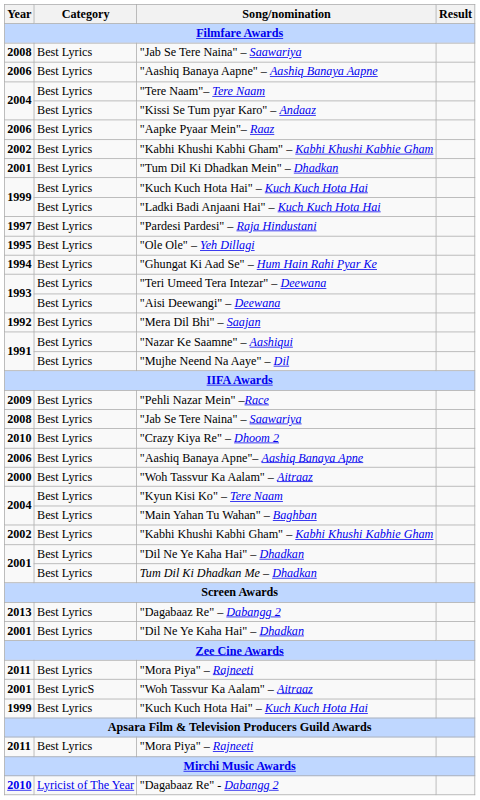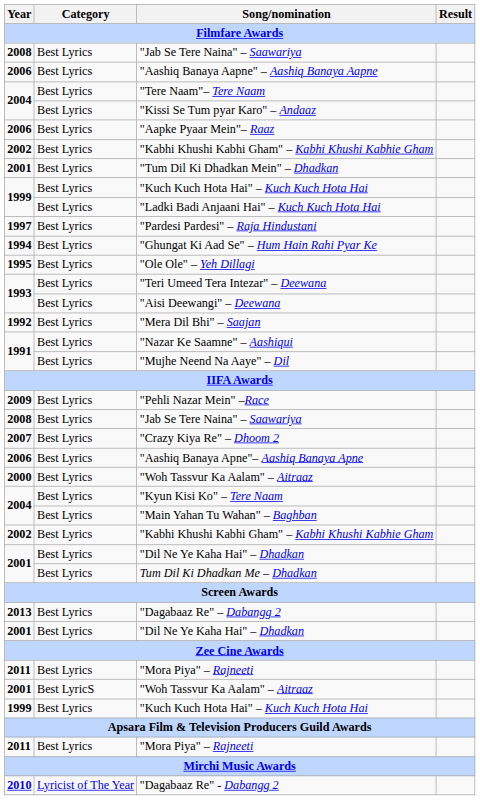rows swapped: "Ole Ole" – Yeh Dillagi <-> "Ghungat Ki Aad Se" – Hum Hain Rahi Pyar Ke
"Crazy Kiya Re" – Dhoom 2 | Year: 2010 -> 2007
